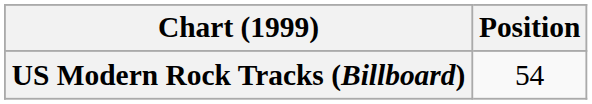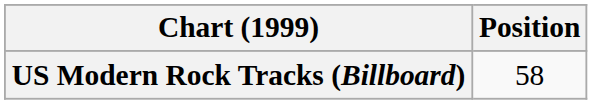US Modern Rock Tracks (Billboard) | Position: 54 -> 58
